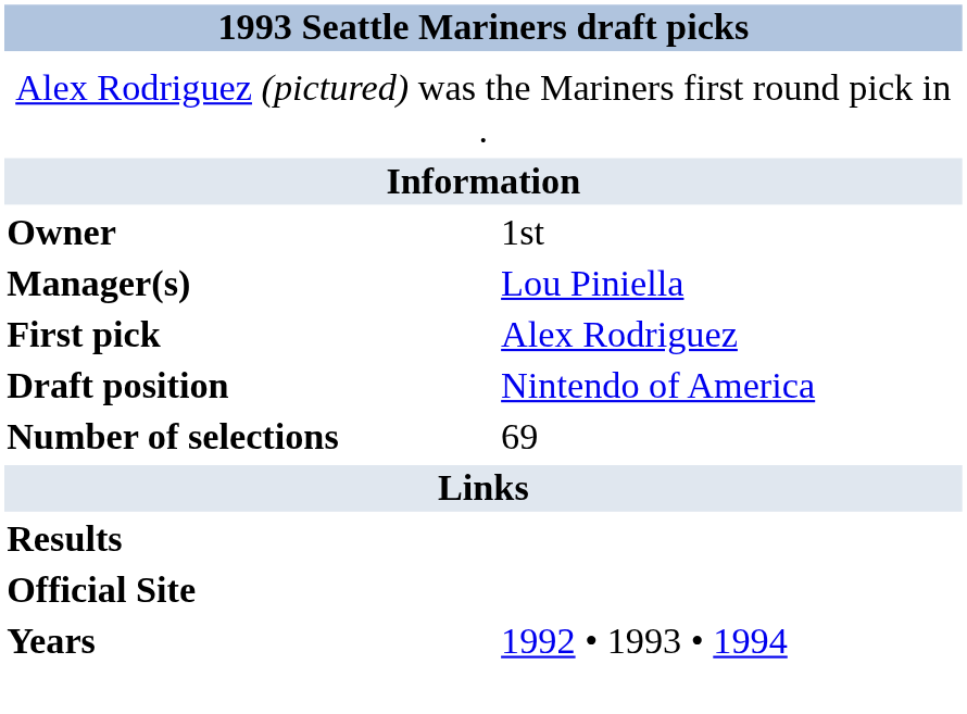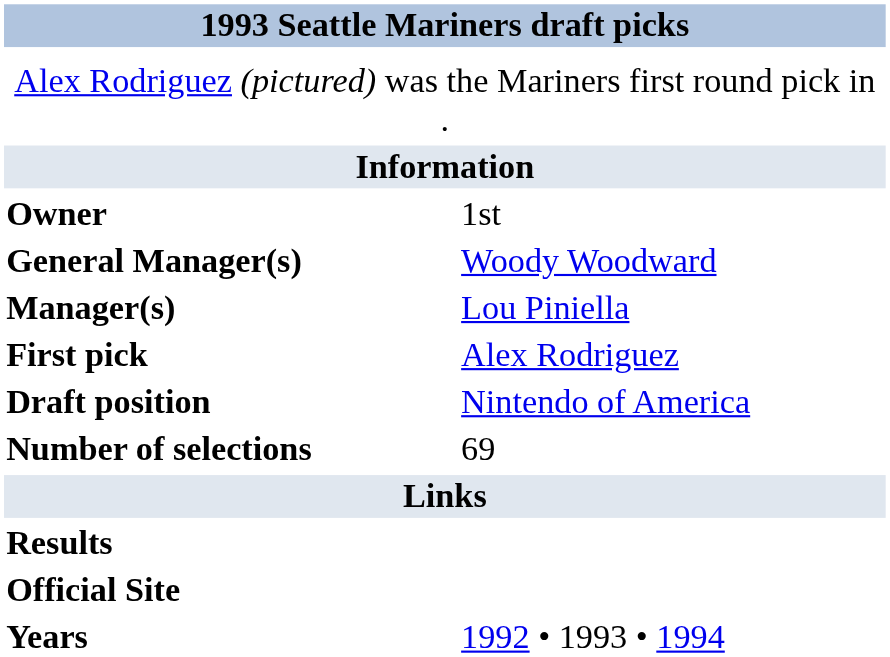+ row: General Manager(s) | Woody Woodward
